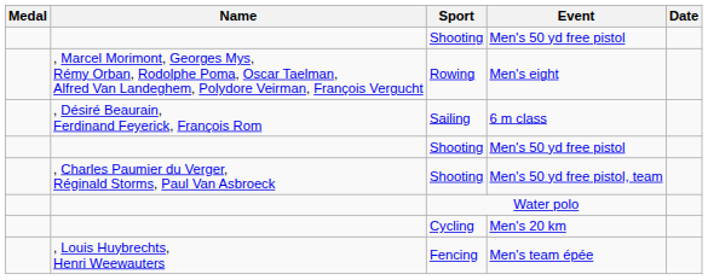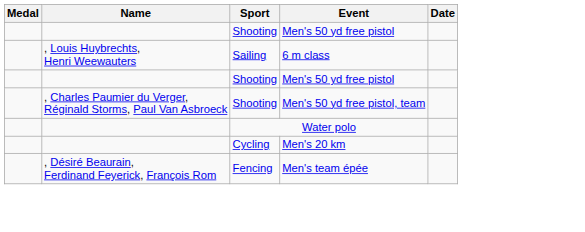- row: , Marcel Morimont, Georges Mys, Rémy Orban, Rodolphe Poma, Oscar Taelman, Alfred Van Landeghem, Polydore Veirman, François Vergucht | Rowing | Men's eight
6 m class | Name: , Désiré Beaurain, Ferdinand Feyerick, François Rom -> , Louis Huybrechts, Henri Weewauters
Men's team épée | Name: , Louis Huybrechts, Henri Weewauters -> , Désiré Beaurain, Ferdinand Feyerick, François Rom
